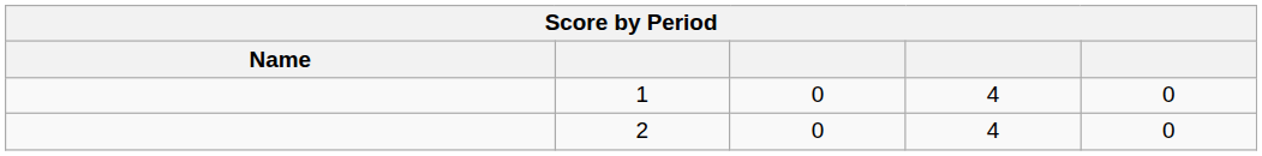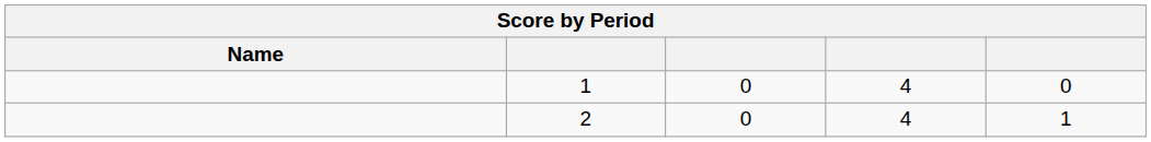2 | column 5: 0 -> 1
